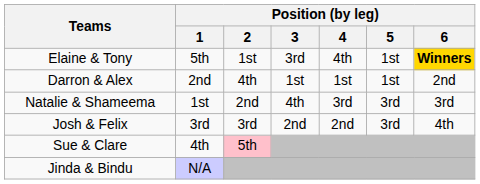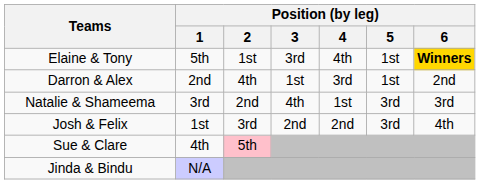Darron & Alex | Position (by leg) / 4: 1st -> 3rd
Natalie & Shameema | Position (by leg) / 1: 1st -> 3rd
Natalie & Shameema | Position (by leg) / 4: 3rd -> 1st
Josh & Felix | Position (by leg) / 1: 3rd -> 1st
